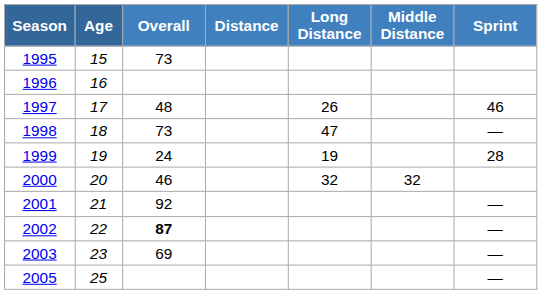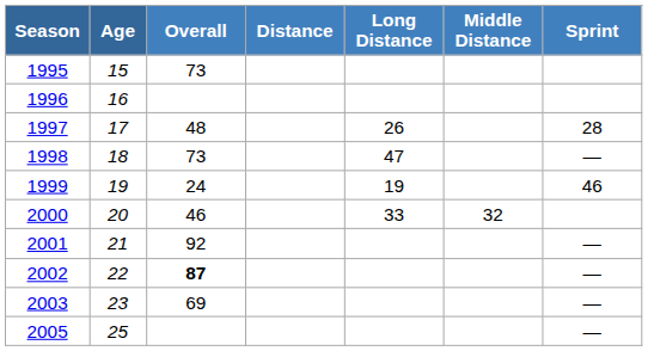1997 | Sprint: 46 -> 28
1999 | Sprint: 28 -> 46
2000 | Long Distance: 32 -> 33
